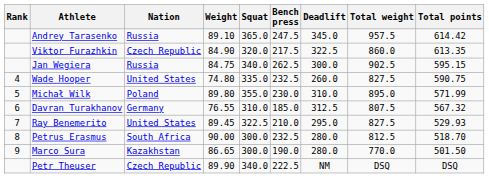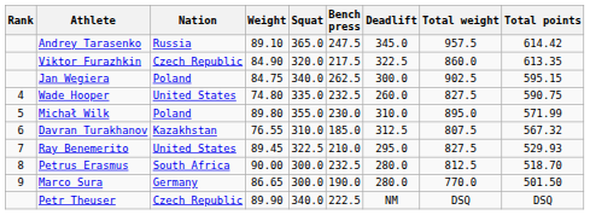Jan Wegiera | Nation: Russia -> Poland
Davran Turakhanov | Nation: Germany -> Kazakhstan
Marco Sura | Nation: Kazakhstan -> Germany
